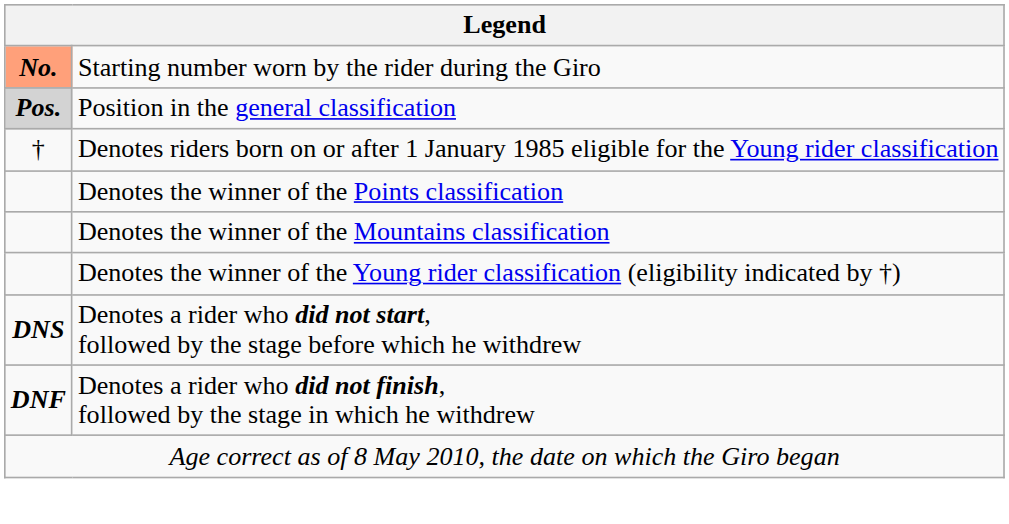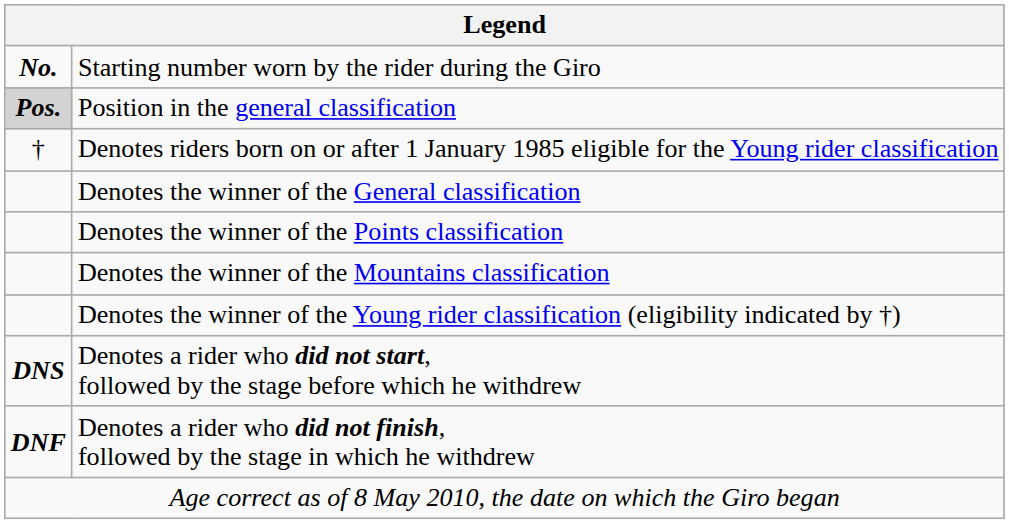Starting number worn by the rider during the Giro | column 1: lightsalmon background -> no background
+ row: Denotes the winner of the General classification
